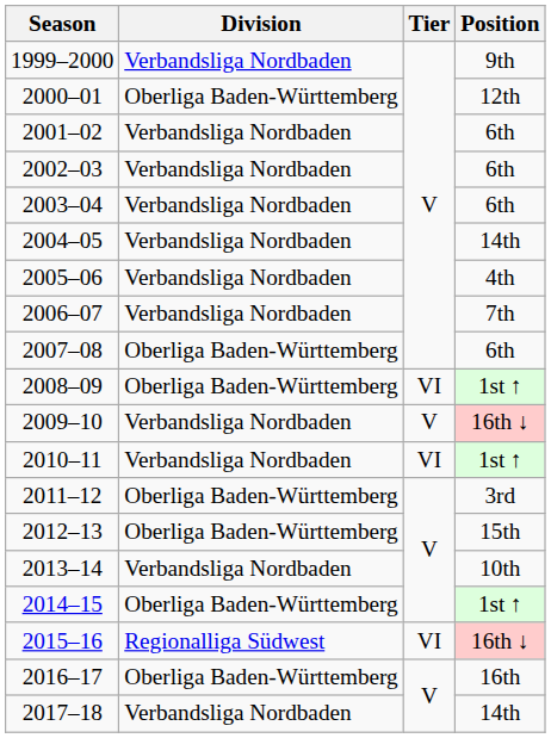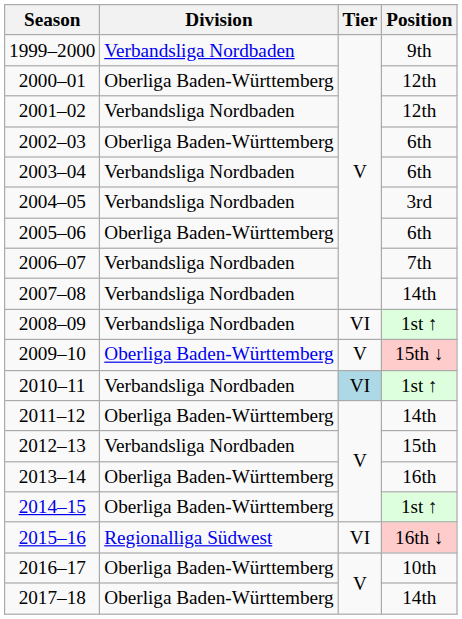2001–02 | Position: 6th -> 12th
2002–03 | Division: Verbandsliga Nordbaden -> Oberliga Baden-Württemberg
2004–05 | Position: 14th -> 3rd
2005–06 | Division: Verbandsliga Nordbaden -> Oberliga Baden-Württemberg
2005–06 | Position: 4th -> 6th
2007–08 | Division: Oberliga Baden-Württemberg -> Verbandsliga Nordbaden
2007–08 | Position: 6th -> 14th
2008–09 | Division: Oberliga Baden-Württemberg -> Verbandsliga Nordbaden
2009–10 | Division: Verbandsliga Nordbaden -> Oberliga Baden-Württemberg
2009–10 | Position: 16th ↓ -> 15th ↓
2010–11 | Tier: no background -> lightblue background
2011–12 | Position: 3rd -> 14th
2012–13 | Division: Oberliga Baden-Württemberg -> Verbandsliga Nordbaden
2013–14 | Division: Verbandsliga Nordbaden -> Oberliga Baden-Württemberg
2013–14 | Position: 10th -> 16th
2016–17 | Position: 16th -> 10th
2017–18 | Division: Verbandsliga Nordbaden -> Oberliga Baden-Württemberg
